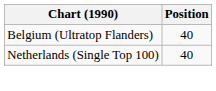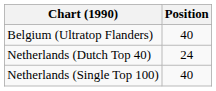+ row: Netherlands (Dutch Top 40) | 24
